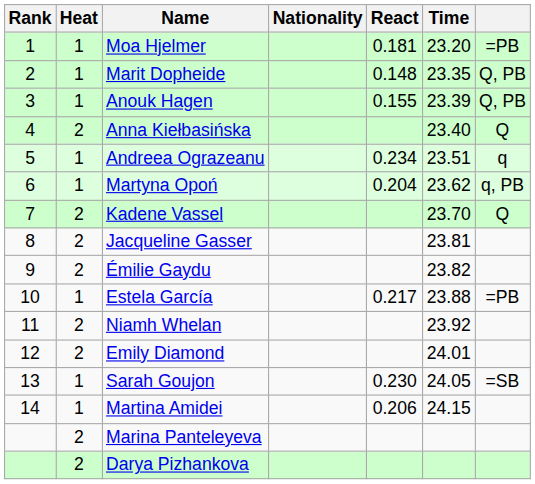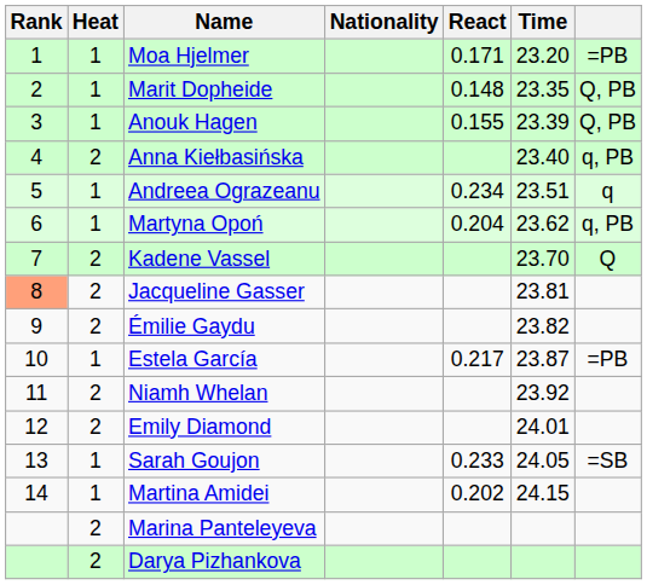Moa Hjelmer | React: 0.181 -> 0.171
Anna Kiełbasińska | column 7: Q -> q, PB
Jacqueline Gasser | Rank: no background -> lightsalmon background
Estela García | Time: 23.88 -> 23.87
Sarah Goujon | React: 0.230 -> 0.233
Martina Amidei | React: 0.206 -> 0.202
